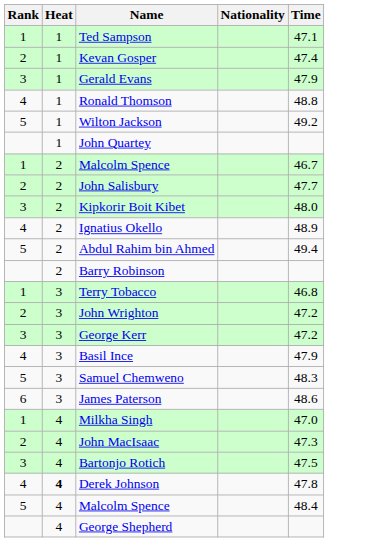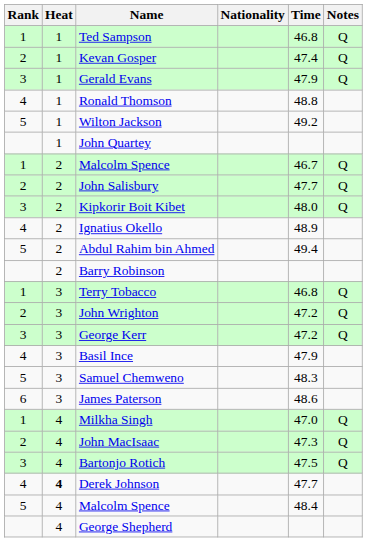+ column: Notes | Q | Q | Q | Q | Q | Q | Q | Q | Q | Q | Q | Q
Ted Sampson | Time: 47.1 -> 46.8
Derek Johnson | Time: 47.8 -> 47.7
